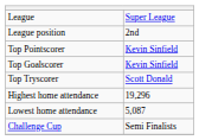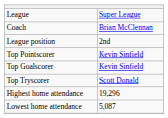+ row: Coach | Brian McClennan
- row: Challenge Cup | Semi Finalists
